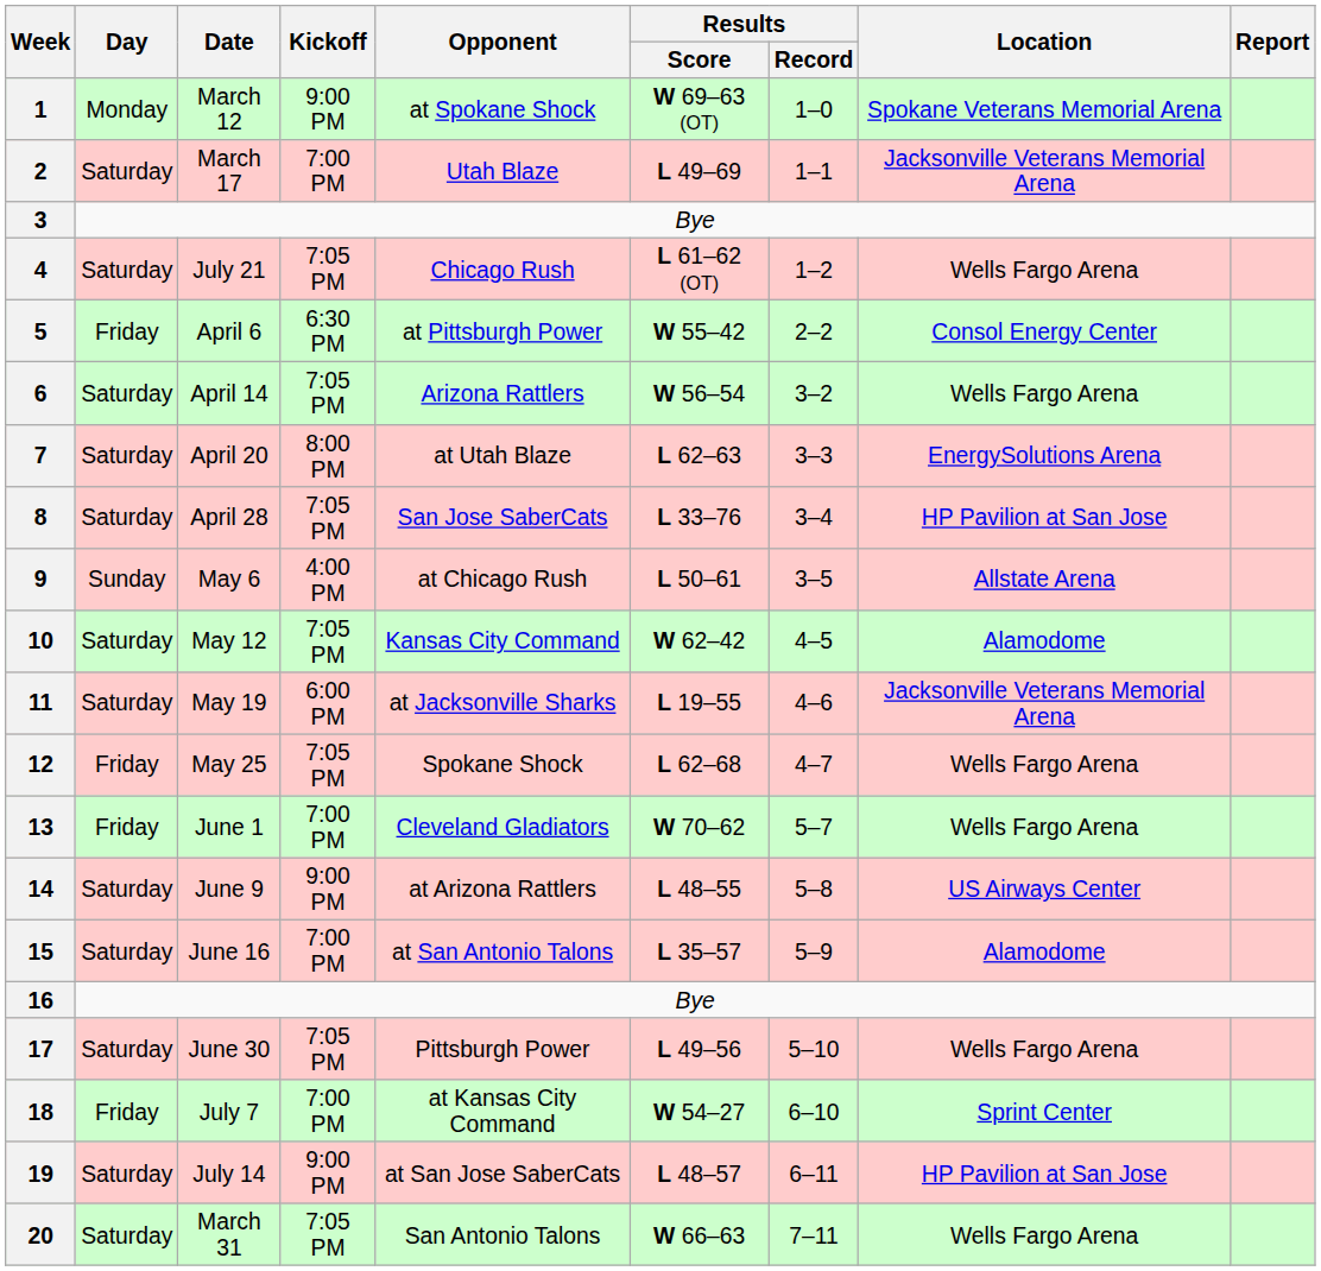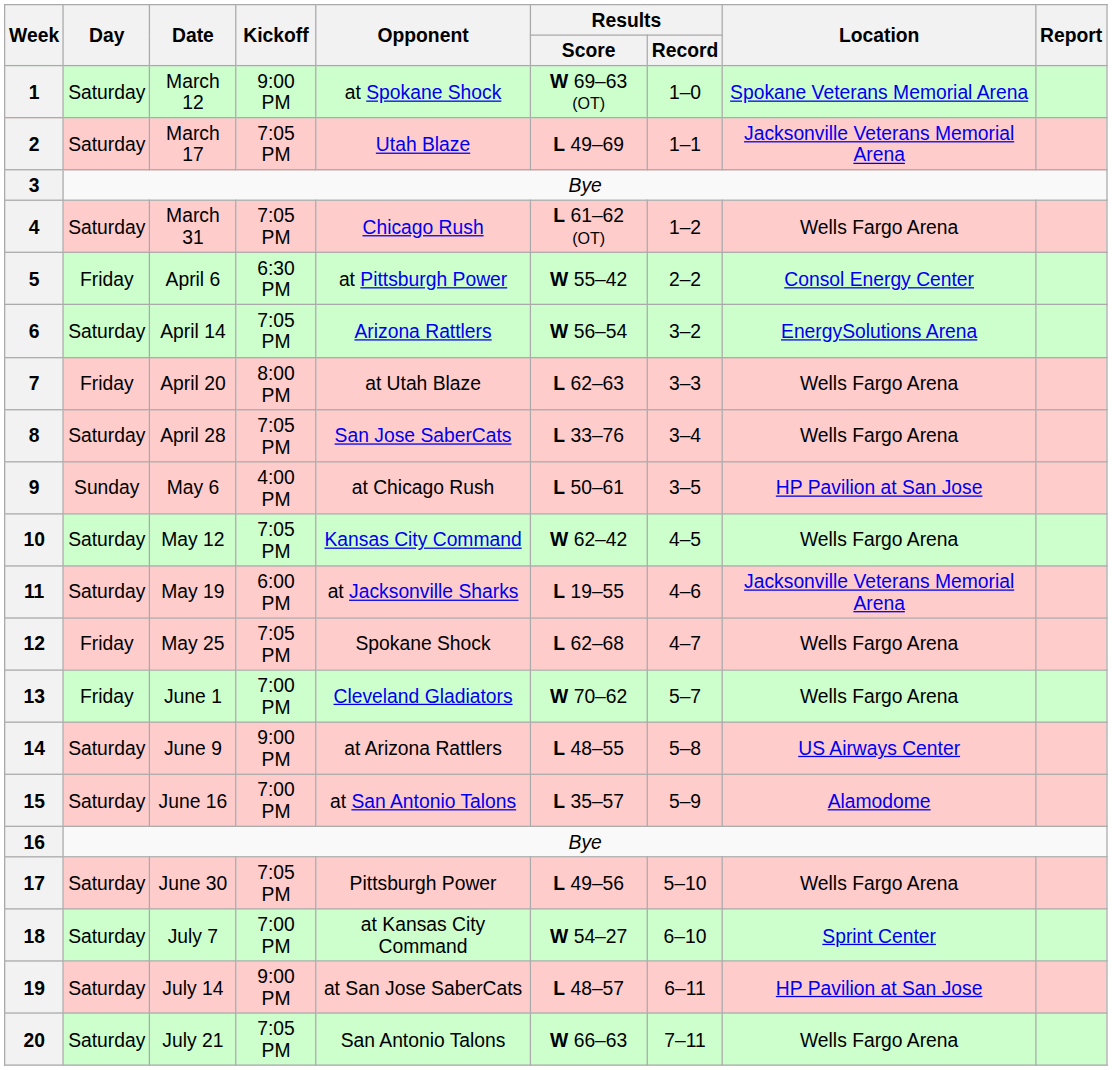1 | Day: Monday -> Saturday
2 | Kickoff: 7:00 PM -> 7:05 PM
4 | Date: July 21 -> March 31
6 | Location: Wells Fargo Arena -> EnergySolutions Arena
7 | Day: Saturday -> Friday
7 | Location: EnergySolutions Arena -> Wells Fargo Arena
8 | Location: HP Pavilion at San Jose -> Wells Fargo Arena
9 | Location: Allstate Arena -> HP Pavilion at San Jose
10 | Location: Alamodome -> Wells Fargo Arena
18 | Day: Friday -> Saturday
20 | Date: March 31 -> July 21
